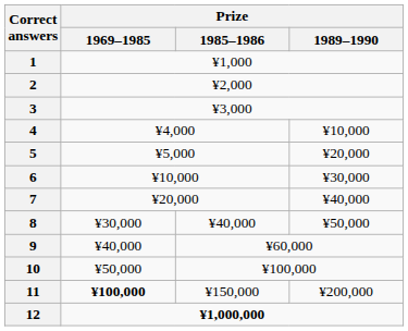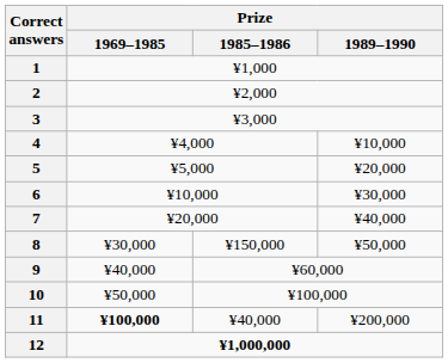8 | Prize / 1985–1986: ¥40,000 -> ¥150,000
11 | Prize / 1985–1986: ¥150,000 -> ¥40,000
